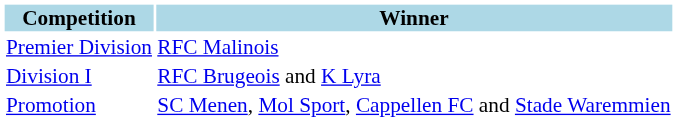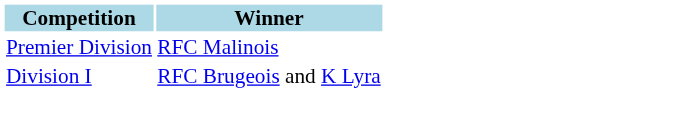- row: Promotion | SC Menen, Mol Sport, Cappellen FC and Stade Waremmien
